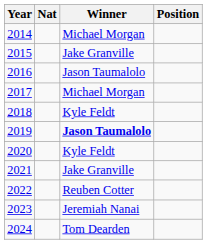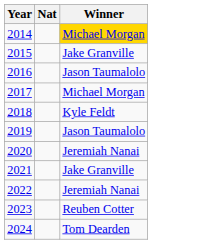- column: Position
2014 | Winner: no background -> gold background
2019 | Winner: bold -> normal
2020 | Winner: Kyle Feldt -> Jeremiah Nanai
2022 | Winner: Reuben Cotter -> Jeremiah Nanai
2023 | Winner: Jeremiah Nanai -> Reuben Cotter
